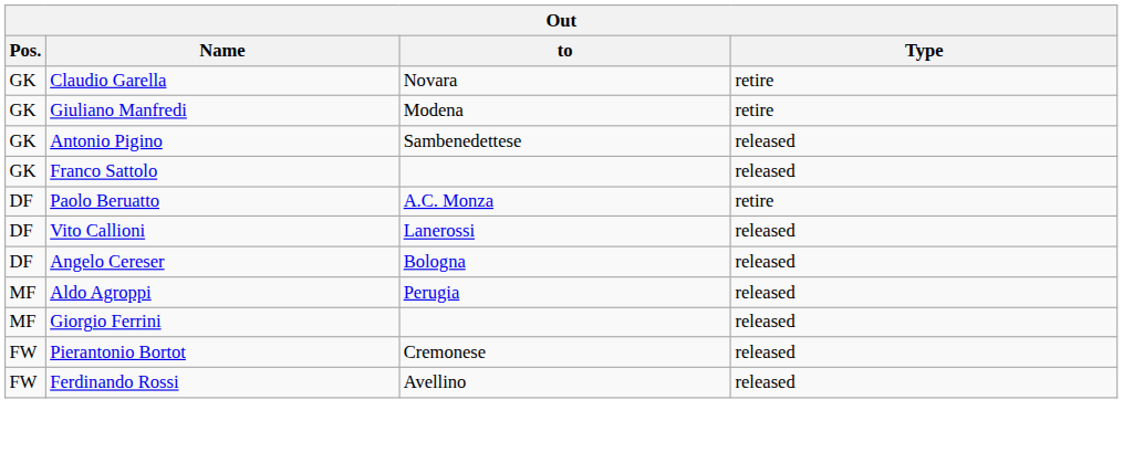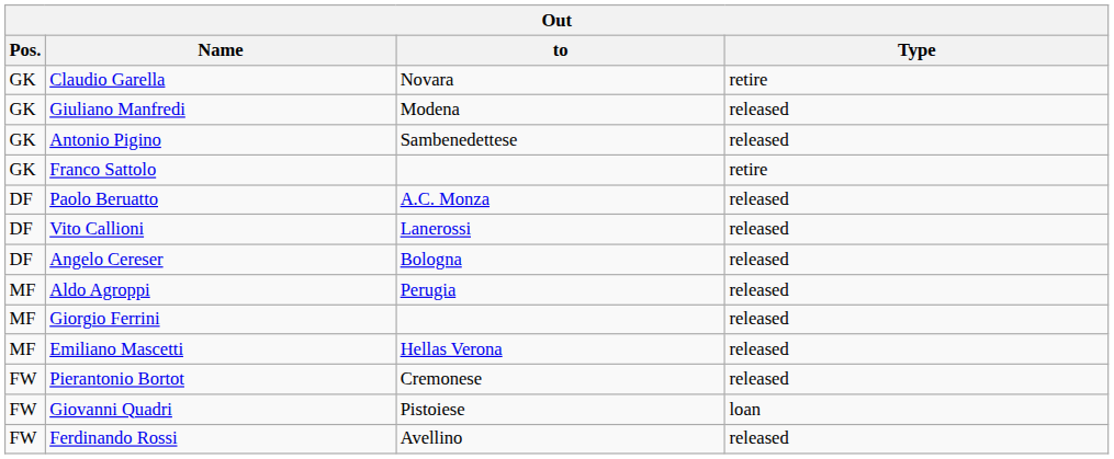Giuliano Manfredi | Type: retire -> released
Franco Sattolo | Type: released -> retire
Paolo Beruatto | Type: retire -> released
+ row: MF | Emiliano Mascetti | Hellas Verona | released
+ row: FW | Giovanni Quadri | Pistoiese | loan
